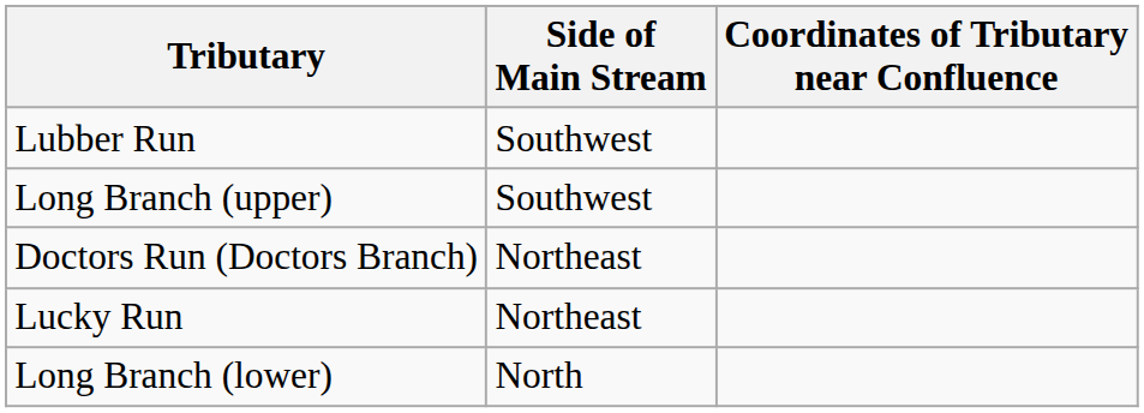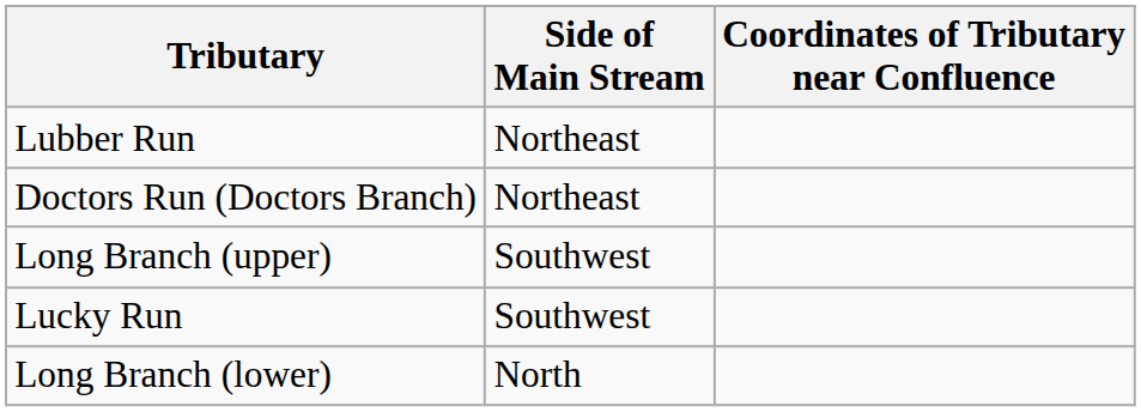Lubber Run | Side of Main Stream: Southwest -> Northeast
rows swapped: Long Branch (upper) <-> Doctors Run (Doctors Branch)
Lucky Run | Side of Main Stream: Northeast -> Southwest
